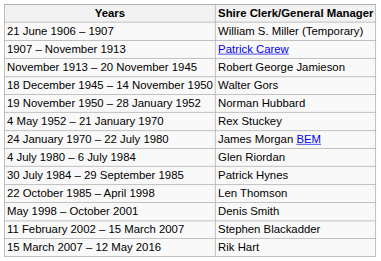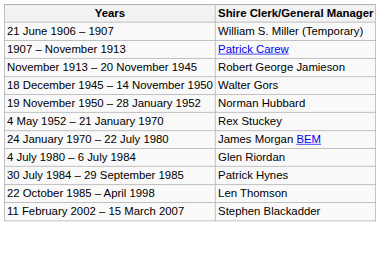- row: May 1998 – October 2001 | Denis Smith
- row: 15 March 2007 – 12 May 2016 | Rik Hart
